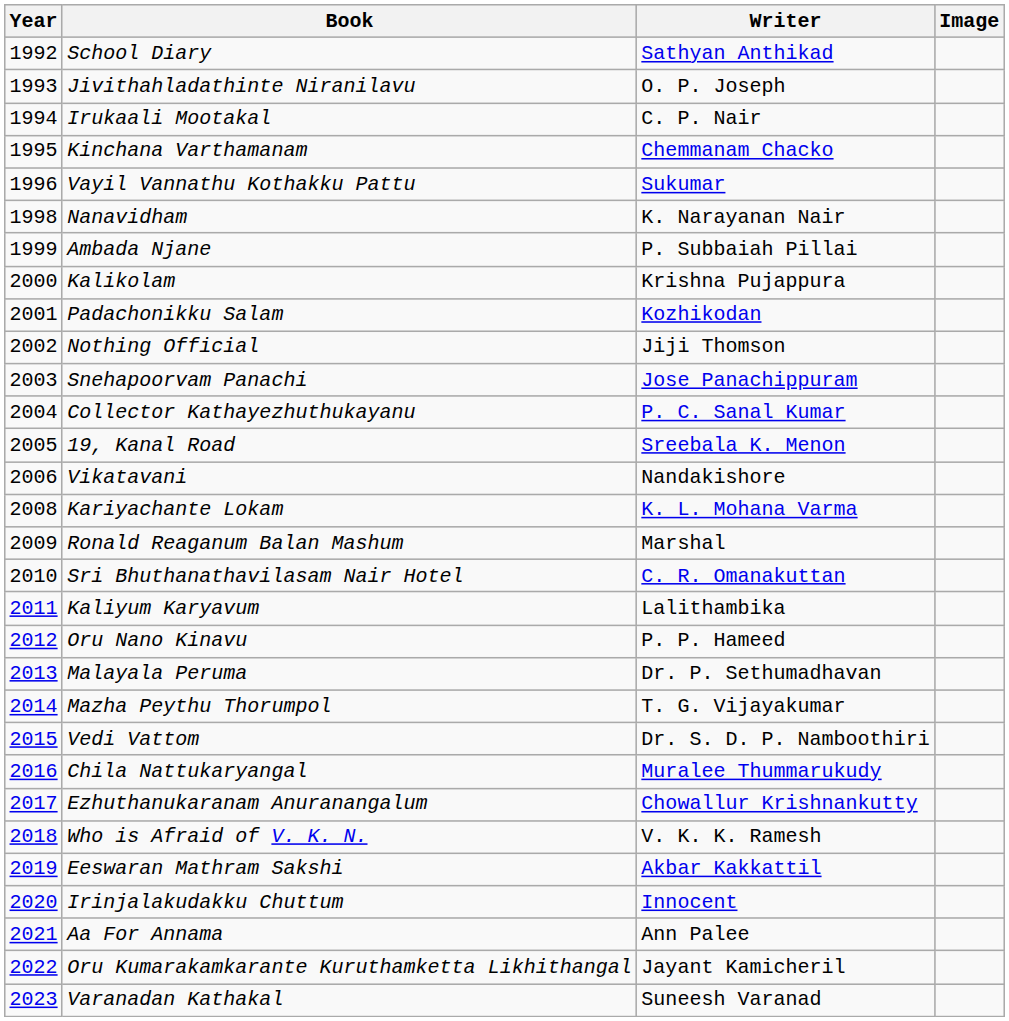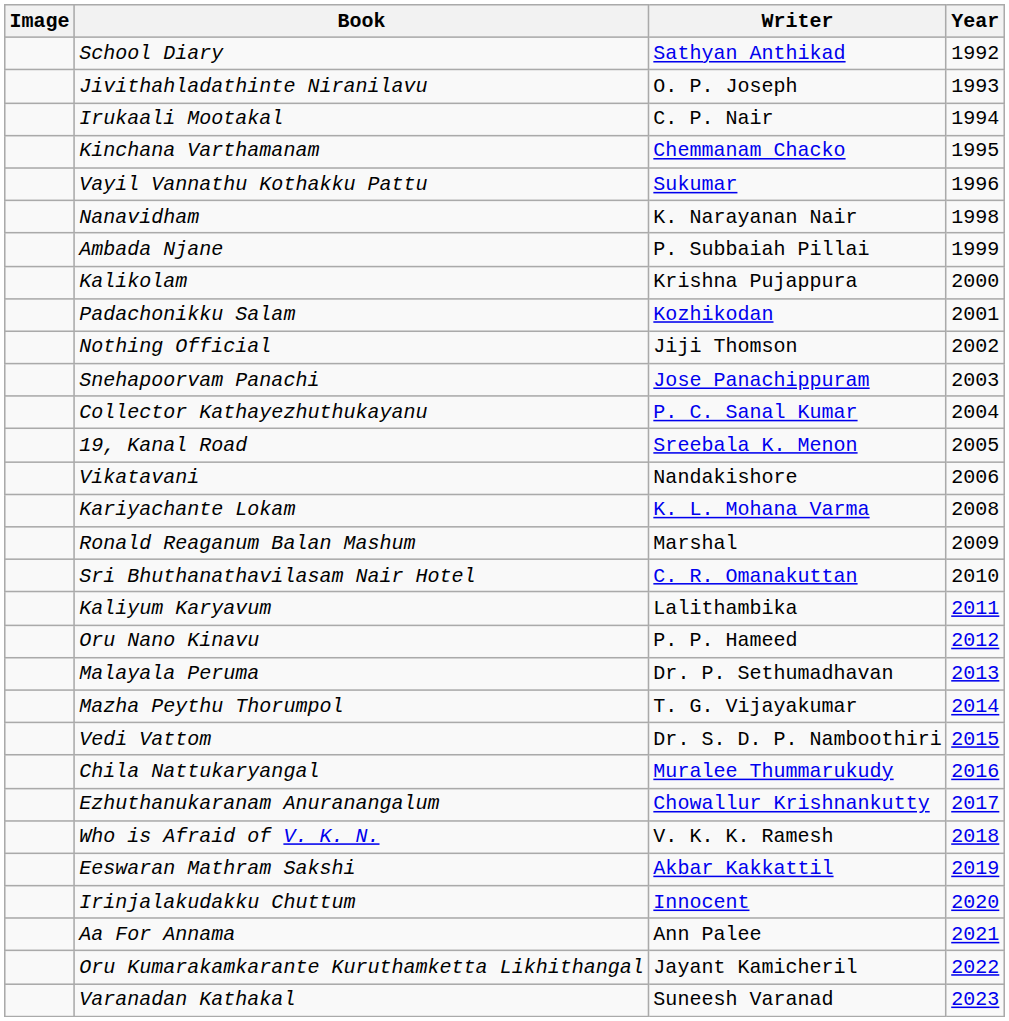columns swapped: Year <-> Image
